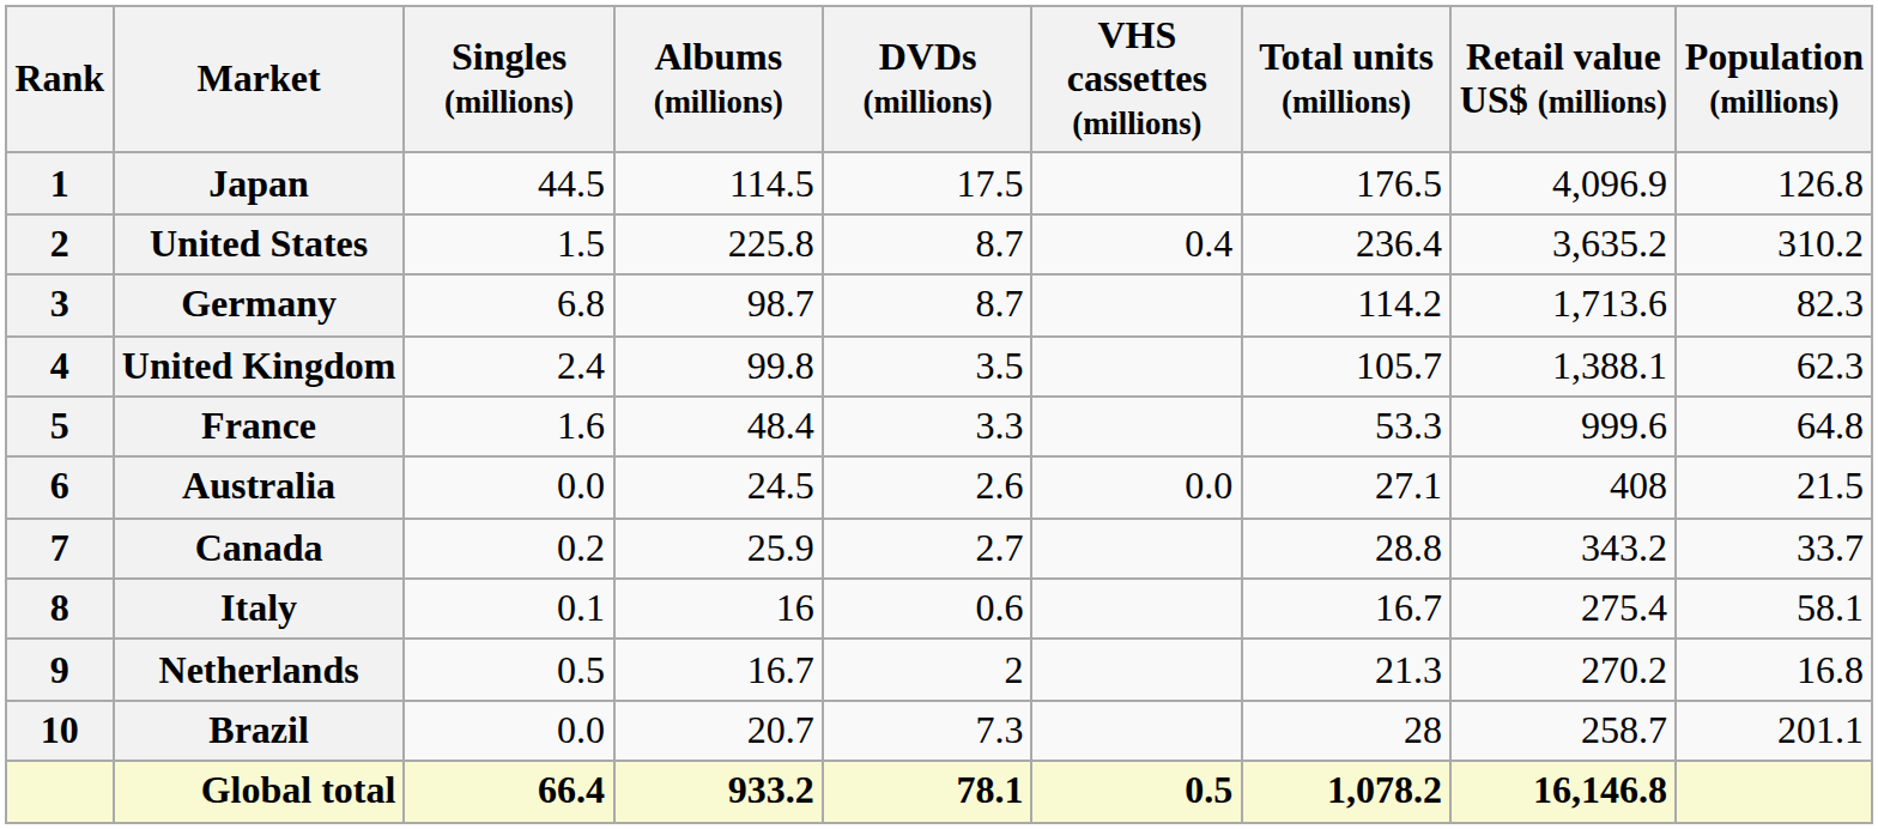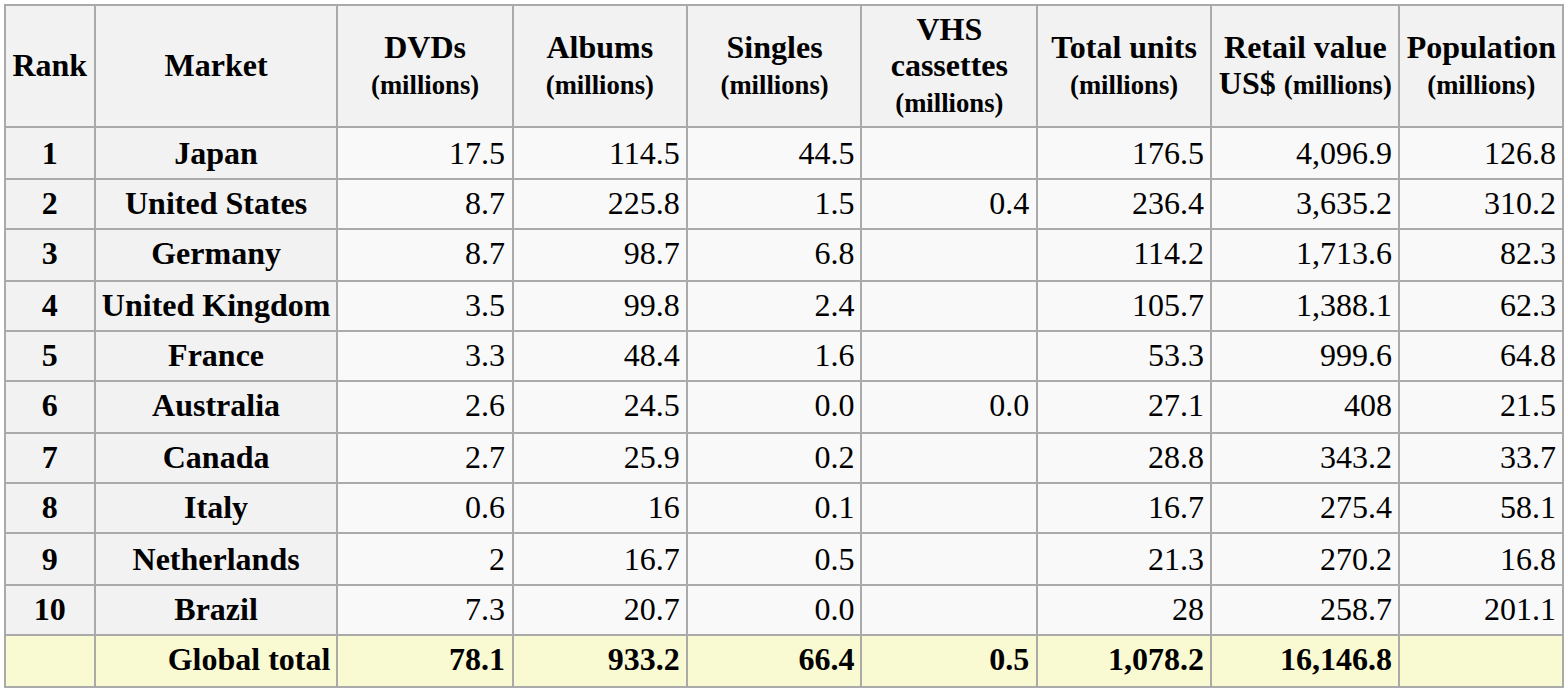columns swapped: Singles (millions) <-> DVDs (millions)
